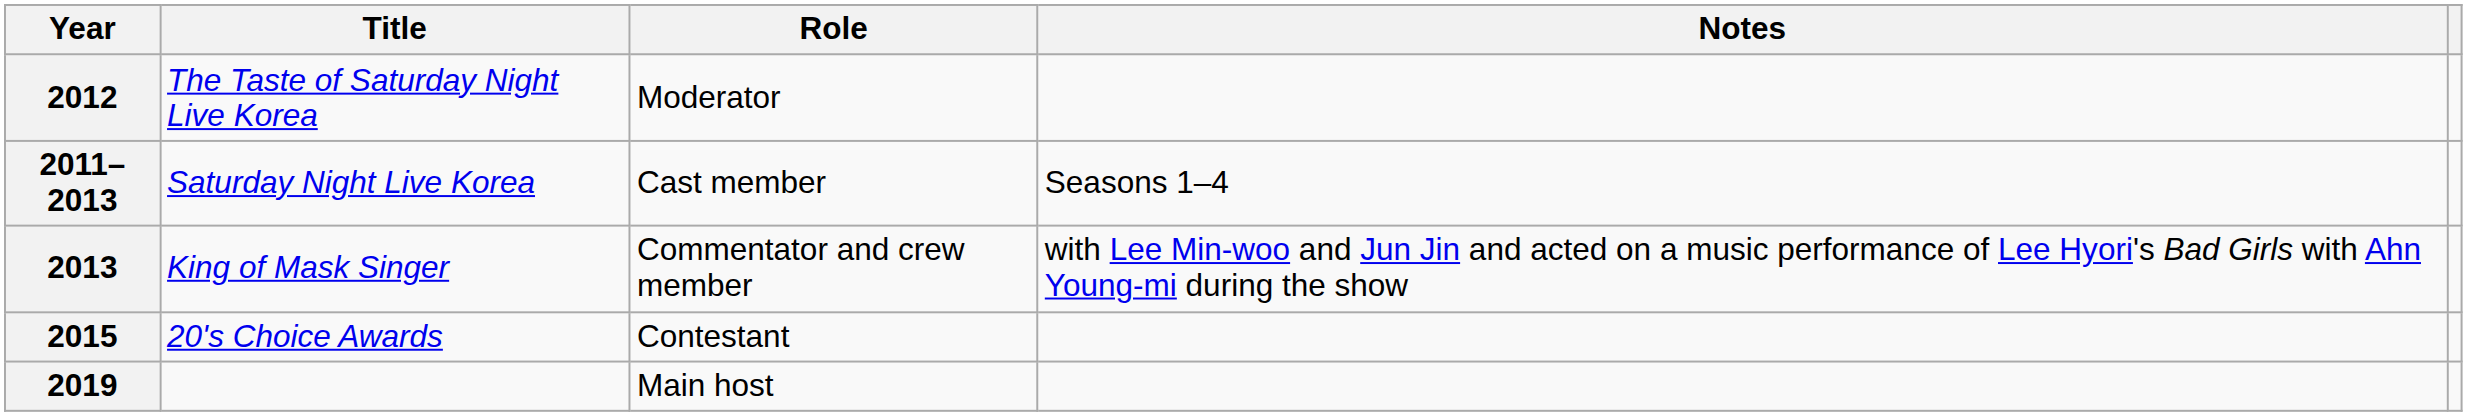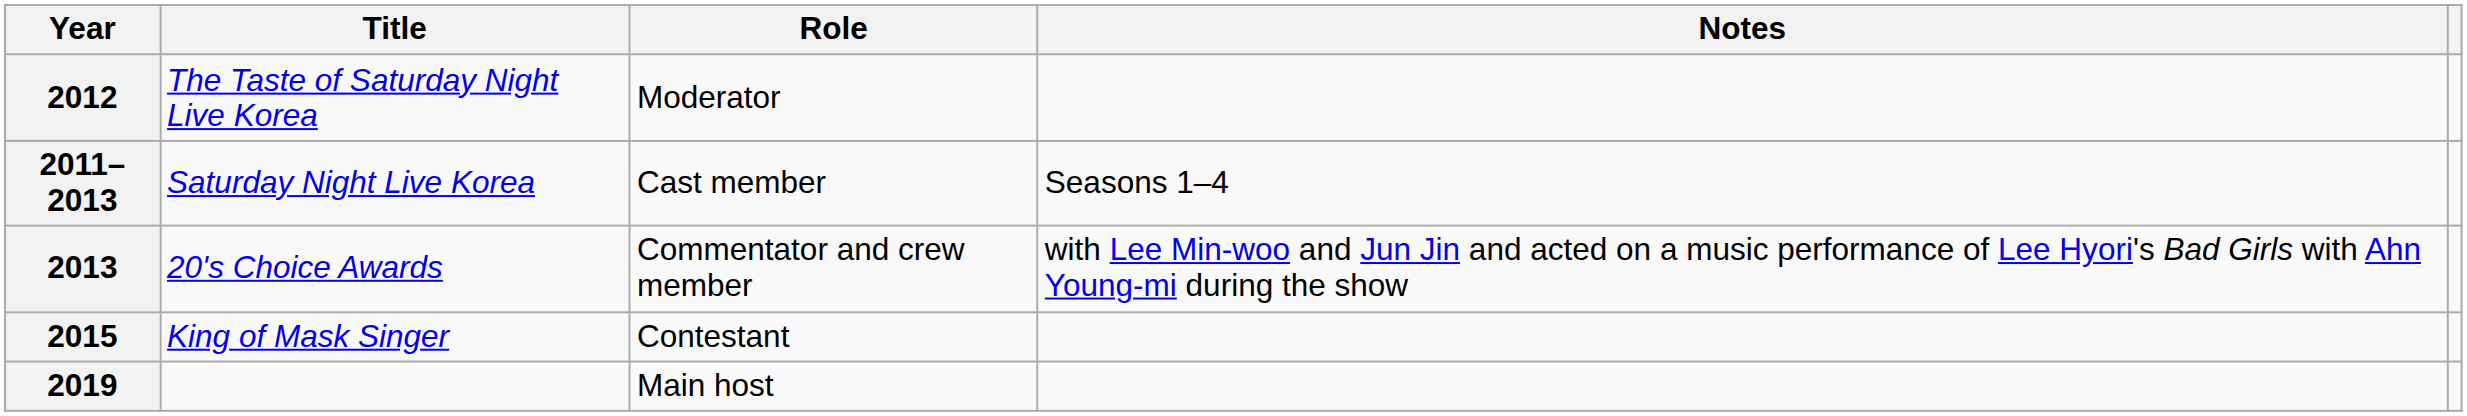2013 | Title: King of Mask Singer -> 20's Choice Awards
2015 | Title: 20's Choice Awards -> King of Mask Singer
